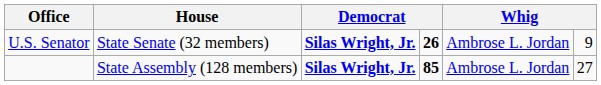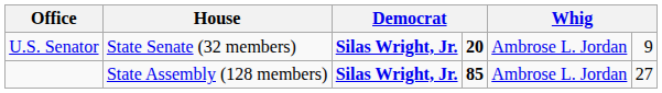U.S. Senator | column 4: 26 -> 20
